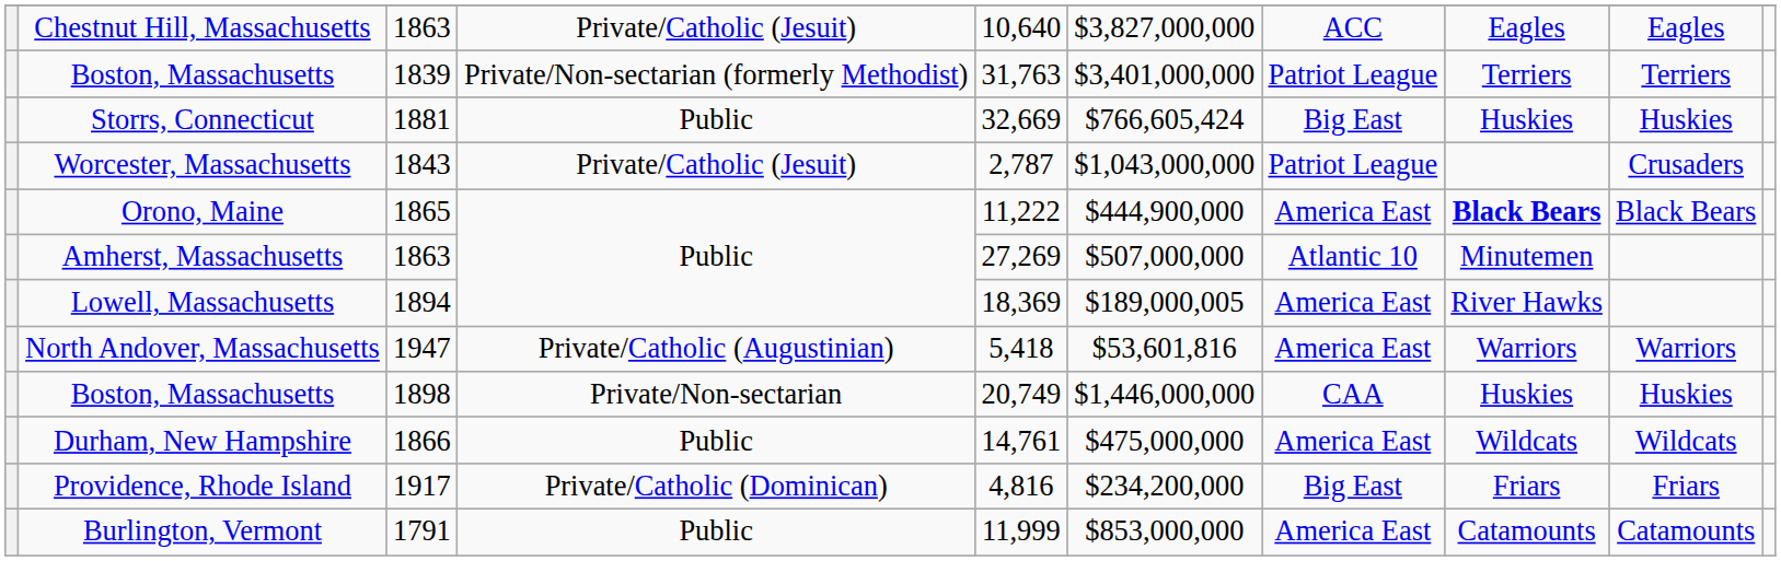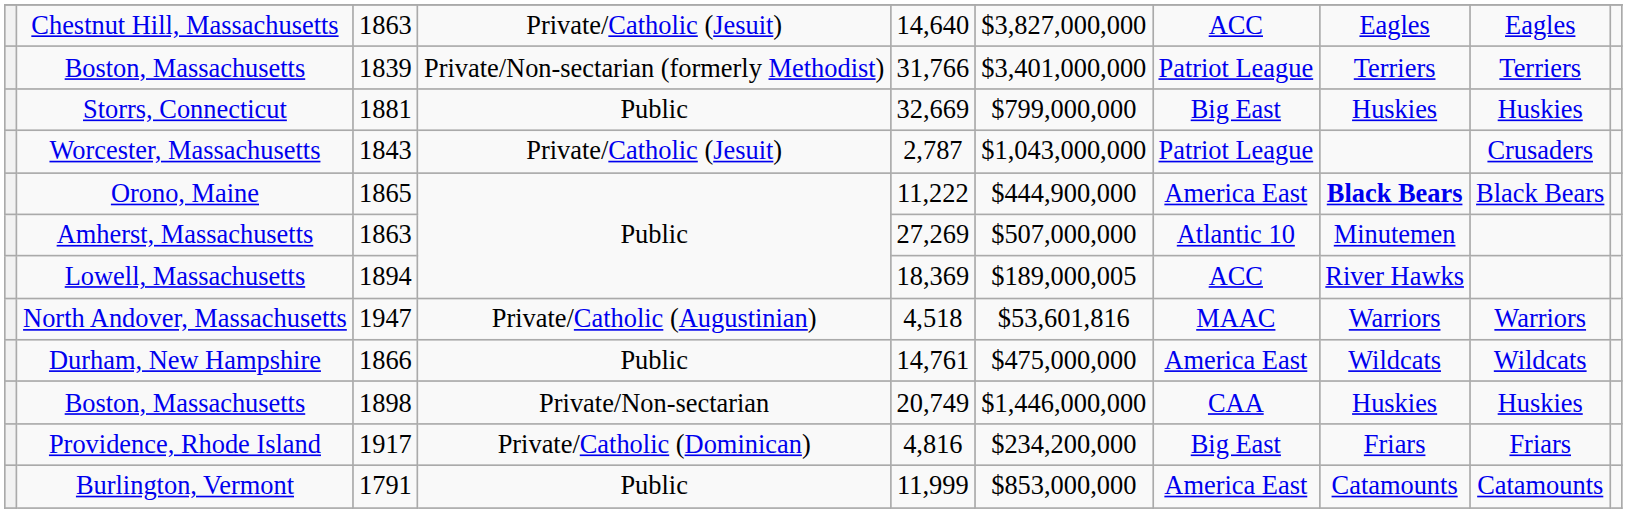Chestnut Hill, Massachusetts | column 5: 10,640 -> 14,640
Boston, Massachusetts / 1839 | column 5: 31,763 -> 31,766
Storrs, Connecticut | column 6: $766,605,424 -> $799,000,000
Lowell, Massachusetts | column 7: America East -> ACC
North Andover, Massachusetts | column 5: 5,418 -> 4,518
North Andover, Massachusetts | column 7: America East -> MAAC
rows swapped: Durham, New Hampshire <-> Boston, Massachusetts / 1898
